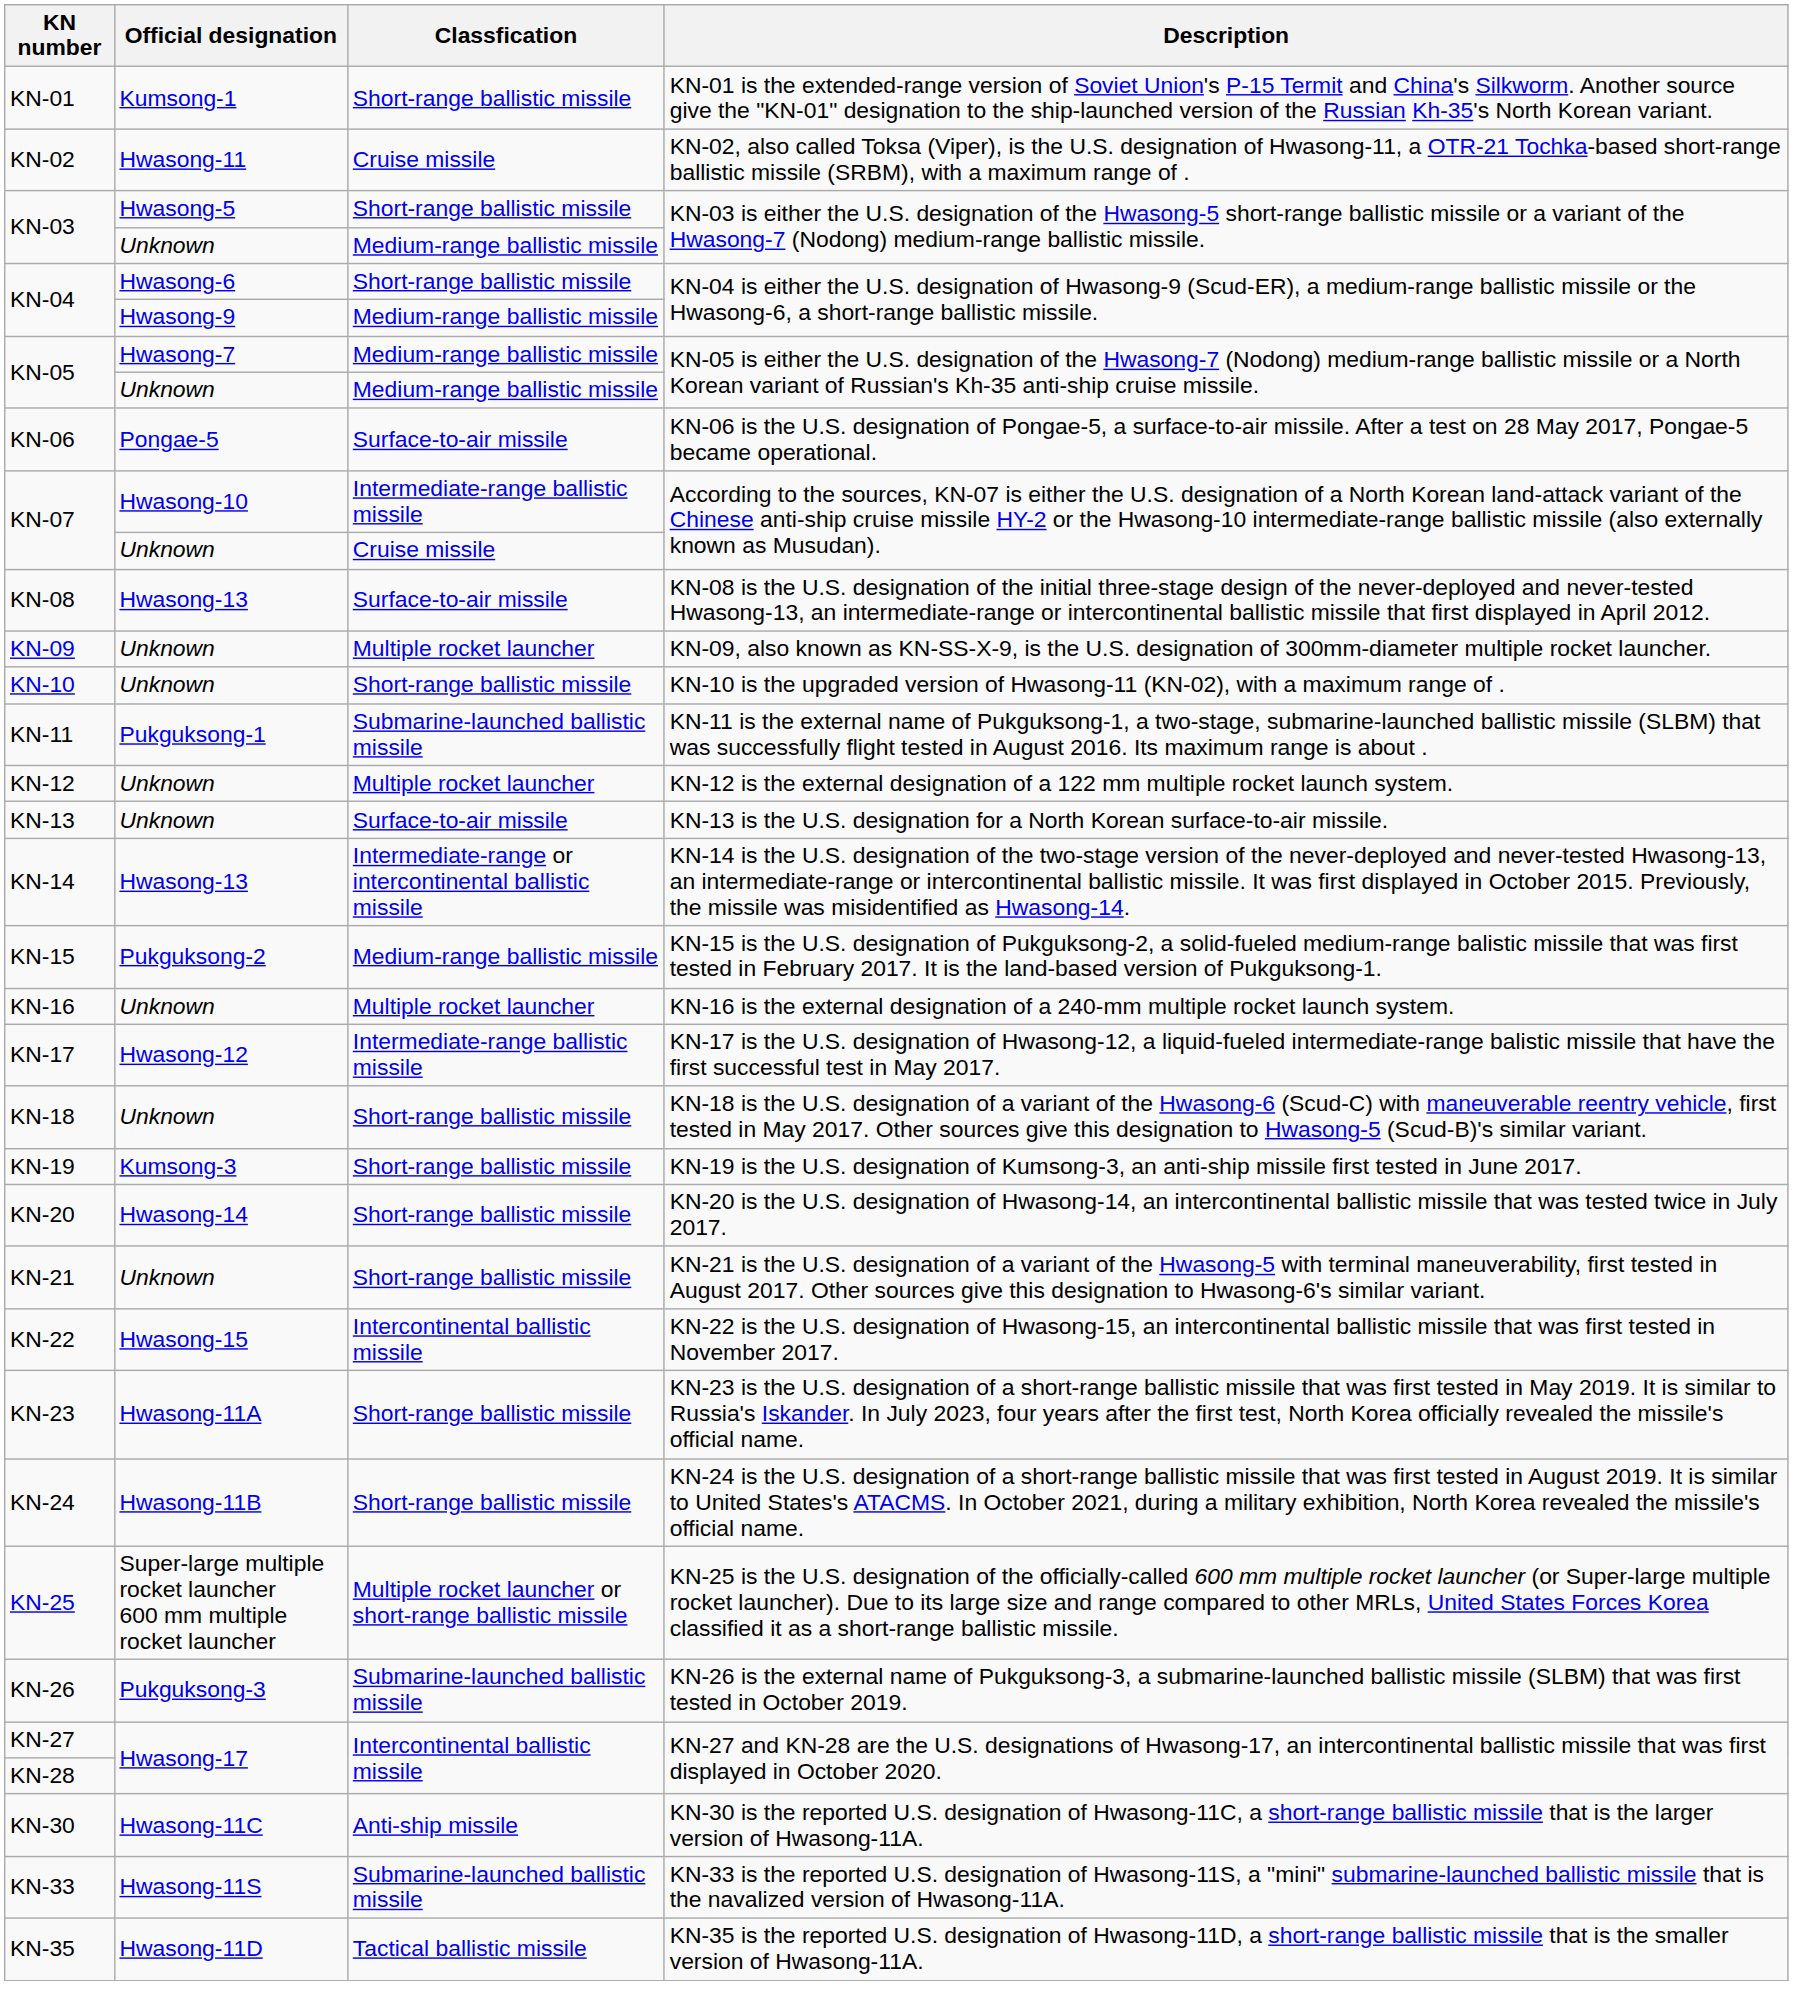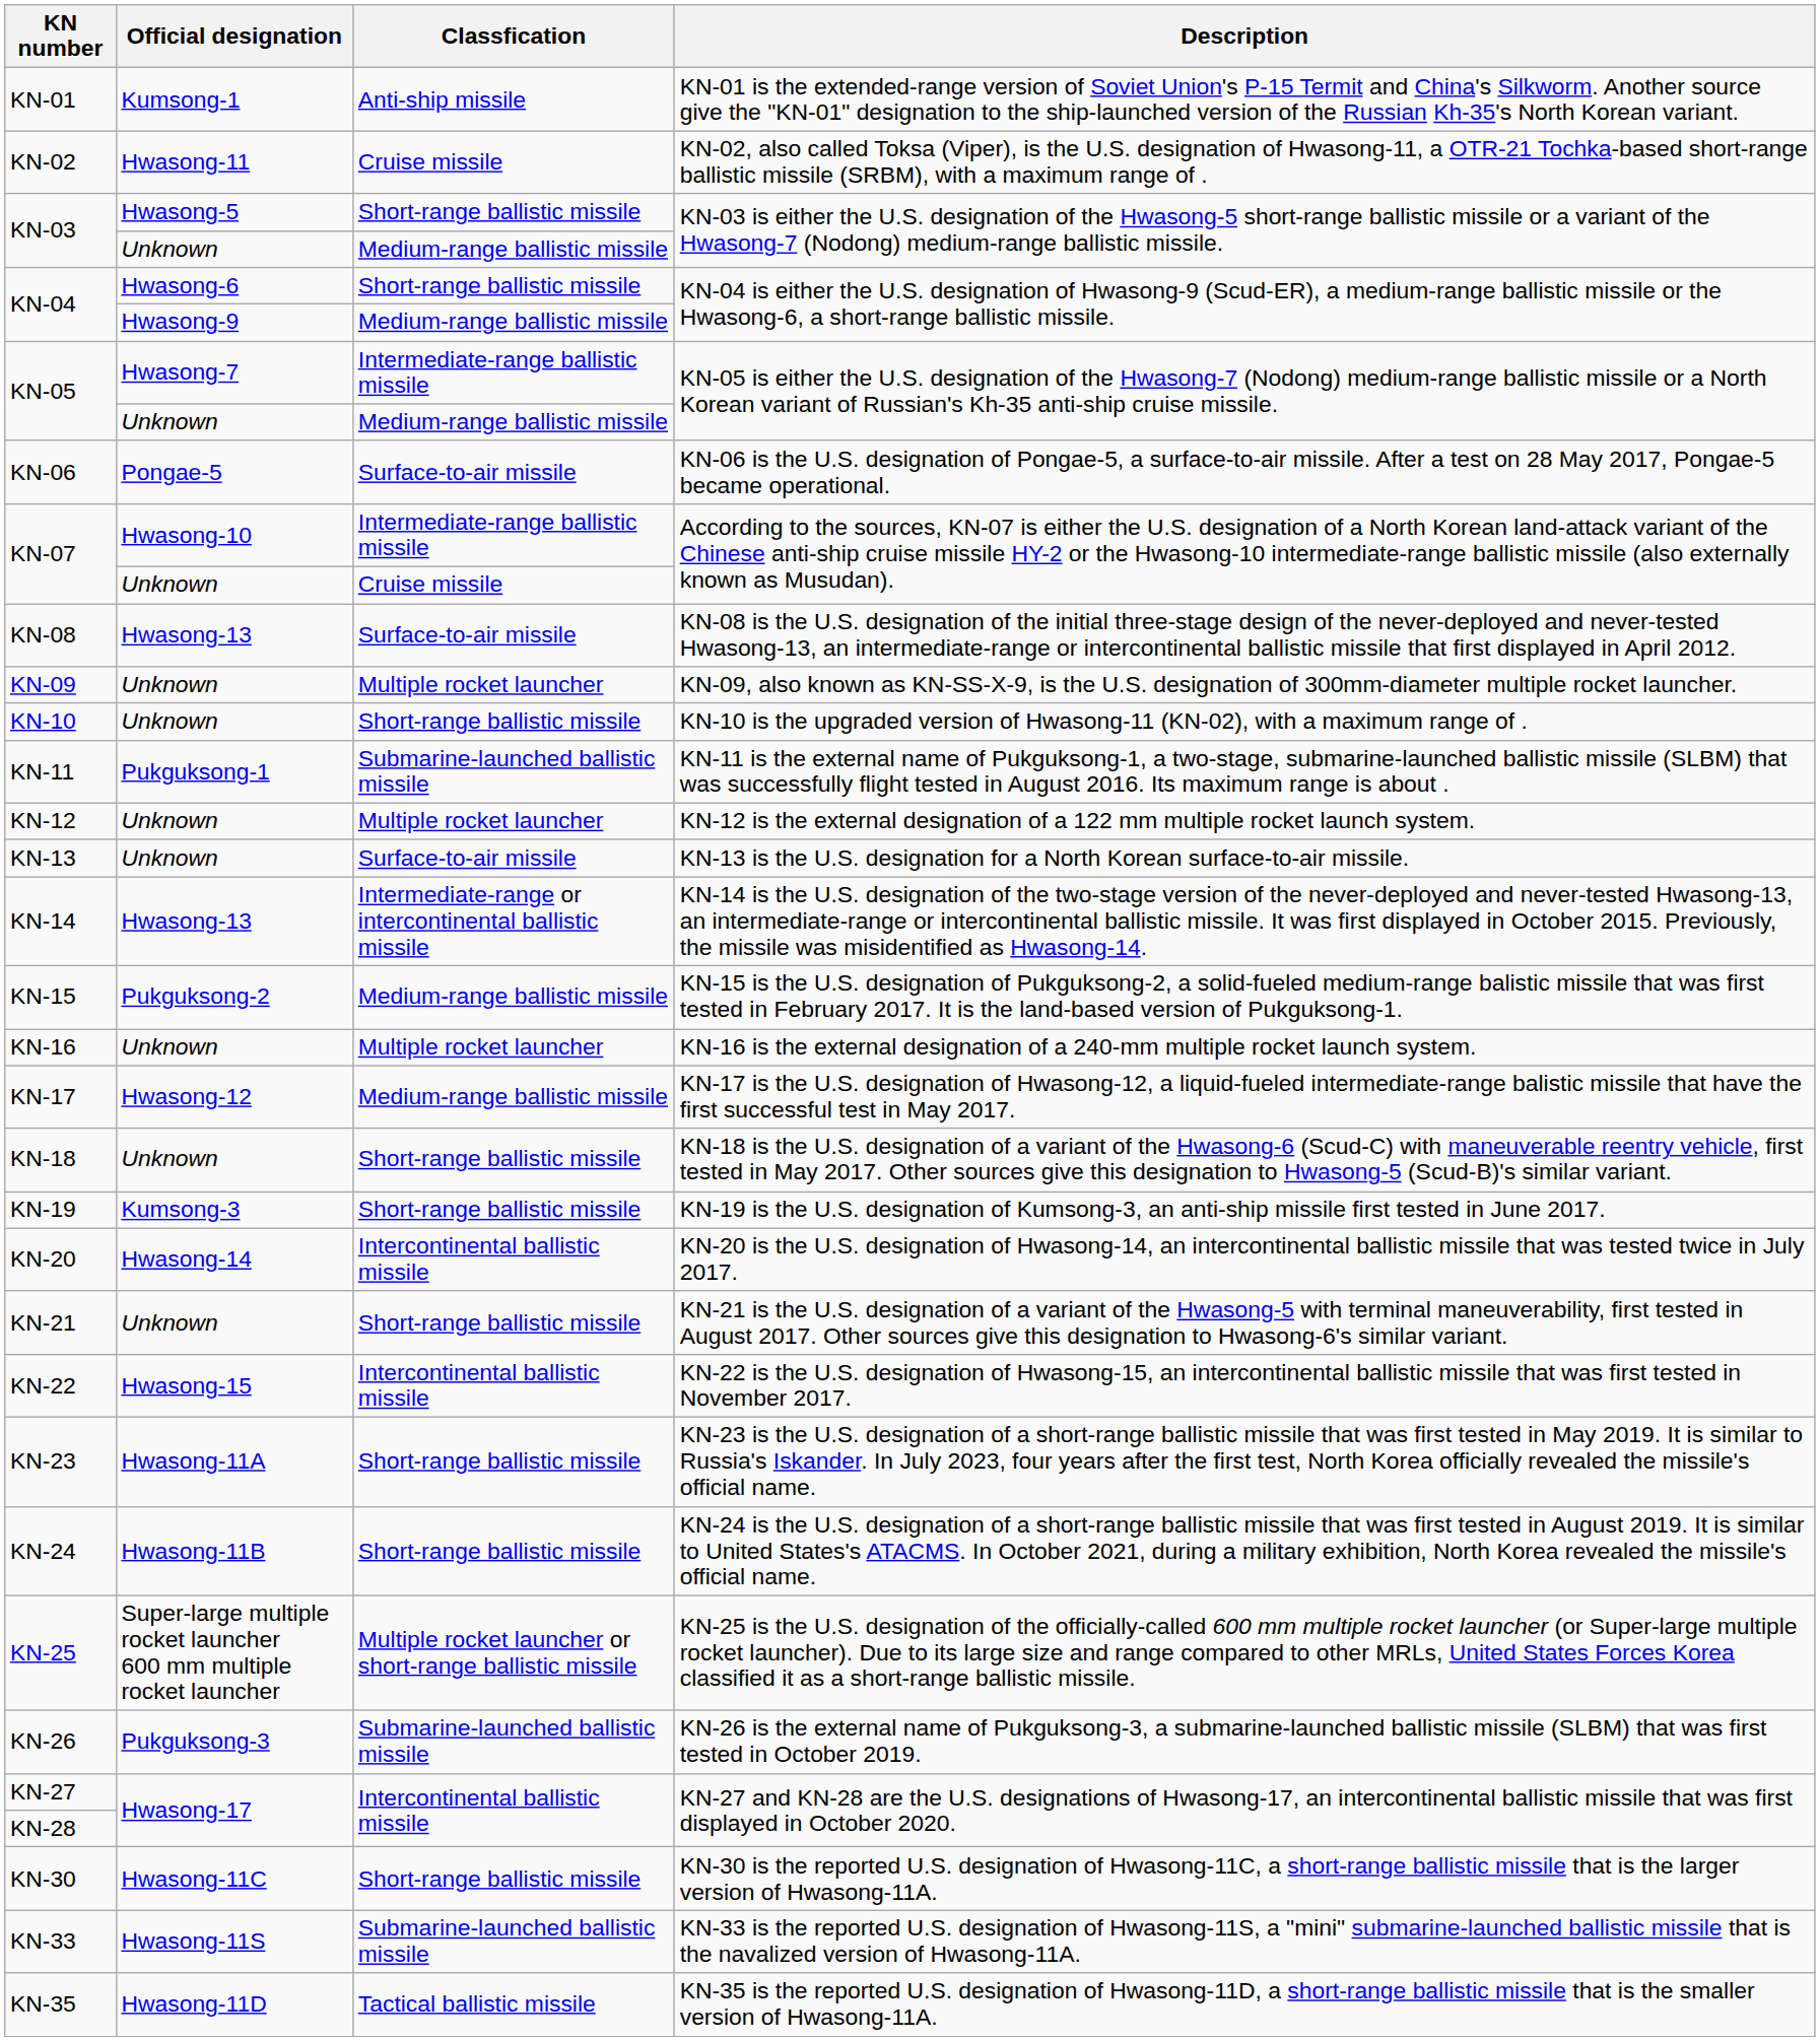KN-01 | Classfication: Short-range ballistic missile -> Anti-ship missile
KN-05 / Hwasong-7 | Classfication: Medium-range ballistic missile -> Intermediate-range ballistic missile
KN-17 | Classfication: Intermediate-range ballistic missile -> Medium-range ballistic missile
KN-20 | Classfication: Short-range ballistic missile -> Intercontinental ballistic missile
KN-30 | Classfication: Anti-ship missile -> Short-range ballistic missile
